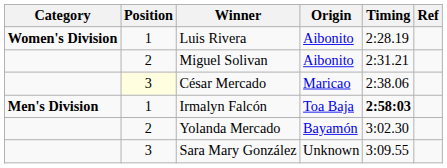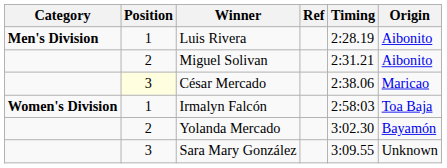columns swapped: Origin <-> Ref
Luis Rivera | Category: Women's Division -> Men's Division
Irmalyn Falcón | Category: Men's Division -> Women's Division
Irmalyn Falcón | Timing: bold -> normal
